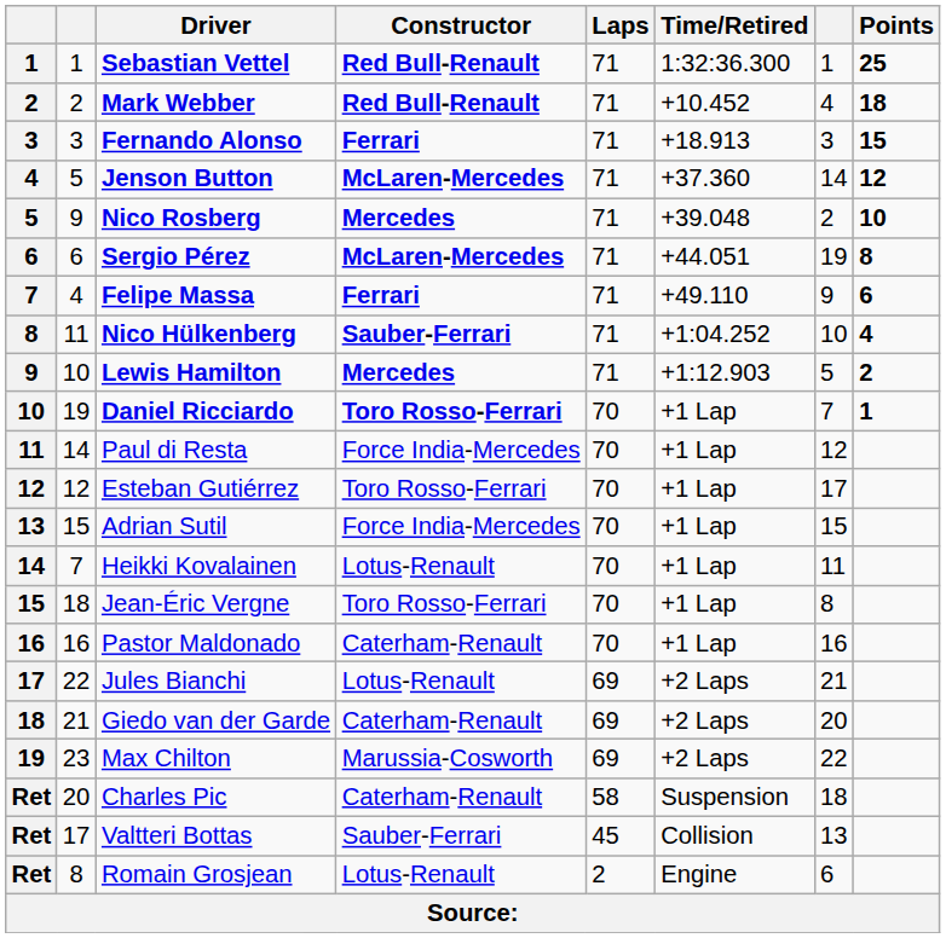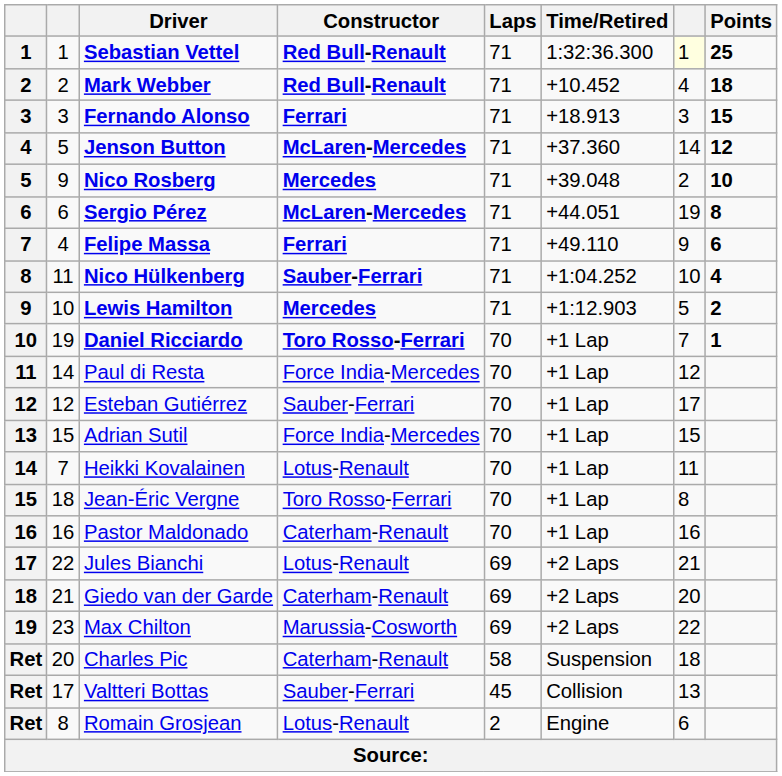Sebastian Vettel | column 7: no background -> lightyellow background
Esteban Gutiérrez | Constructor: Toro Rosso-Ferrari -> Sauber-Ferrari
